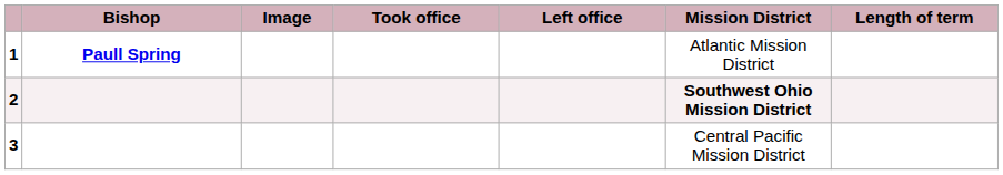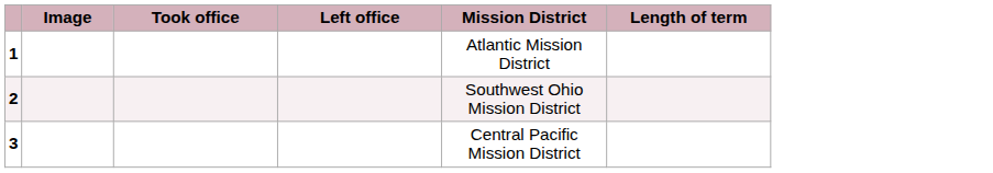- column: Bishop | Paull Spring
2 | Mission District: bold -> normal
